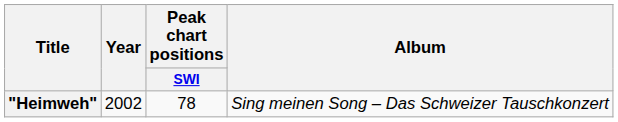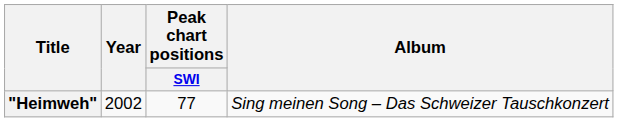"Heimweh" | Peak chart positions / SWI: 78 -> 77
